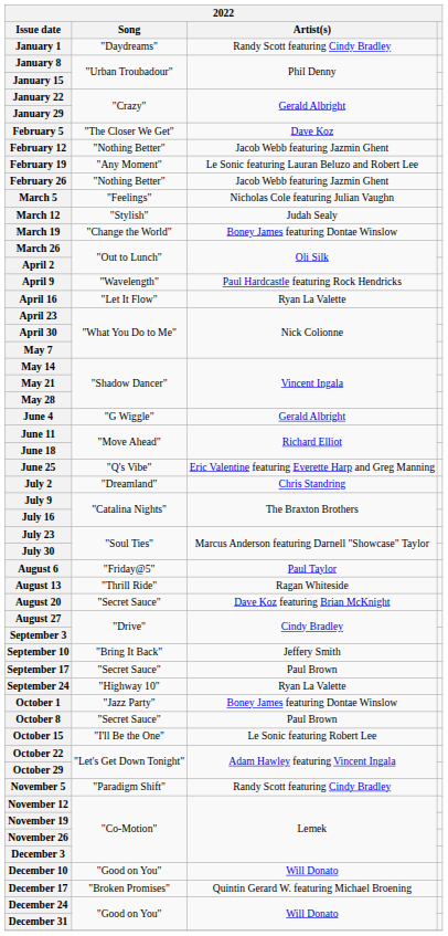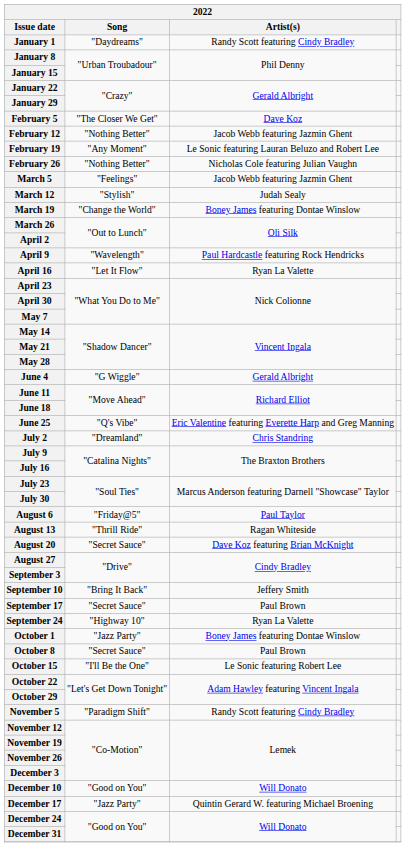February 26 | Artist(s): Jacob Webb featuring Jazmin Ghent -> Nicholas Cole featuring Julian Vaughn
March 5 | Artist(s): Nicholas Cole featuring Julian Vaughn -> Jacob Webb featuring Jazmin Ghent
December 17 | Song: "Broken Promises" -> "Jazz Party"
